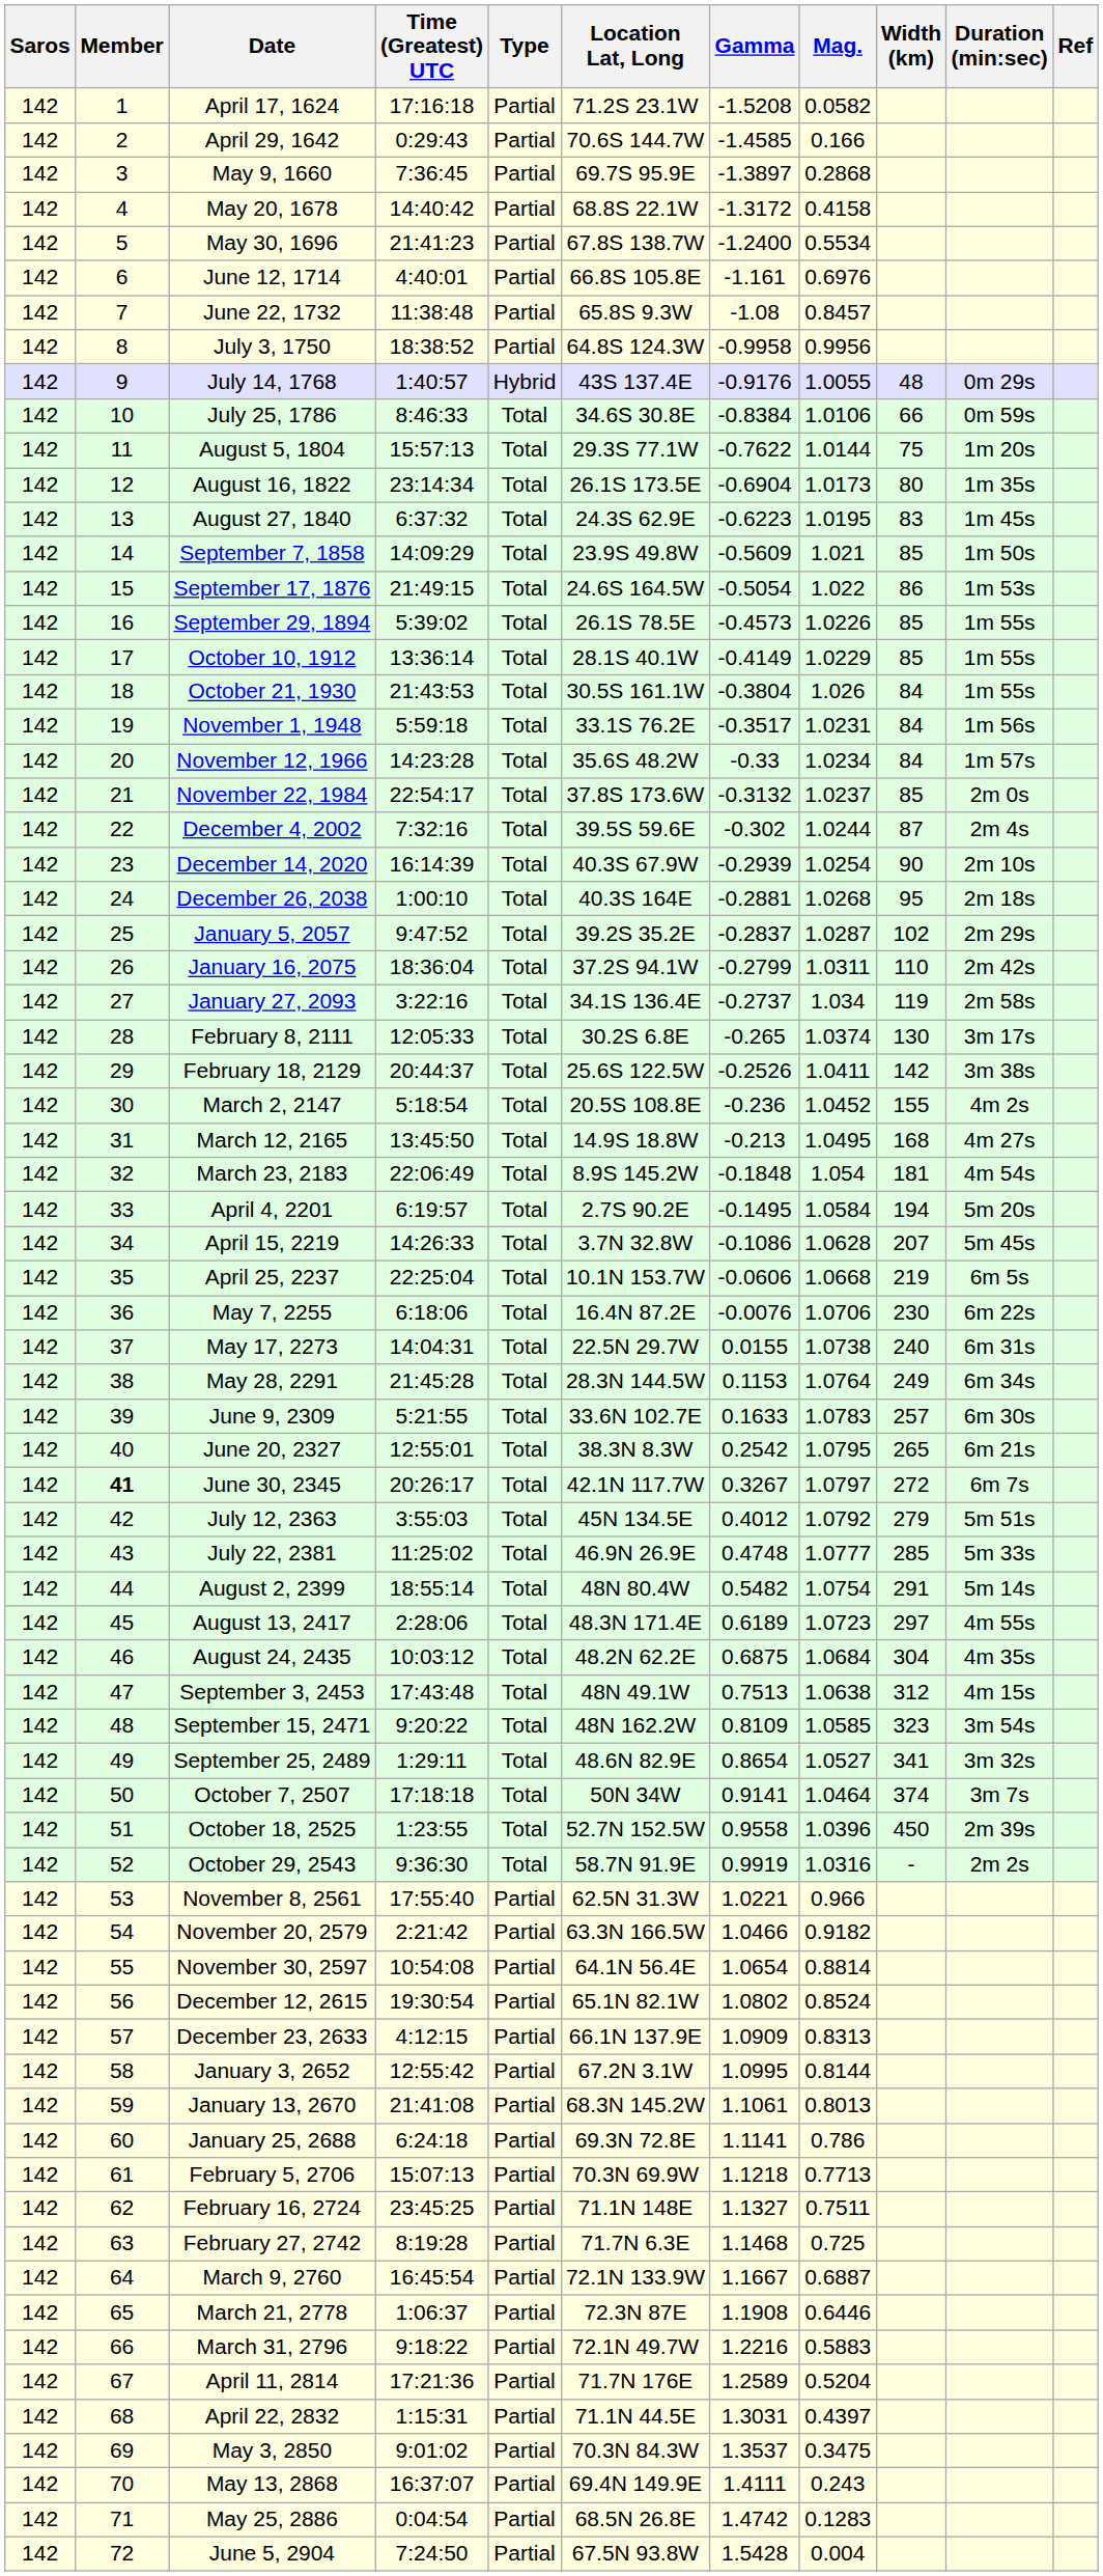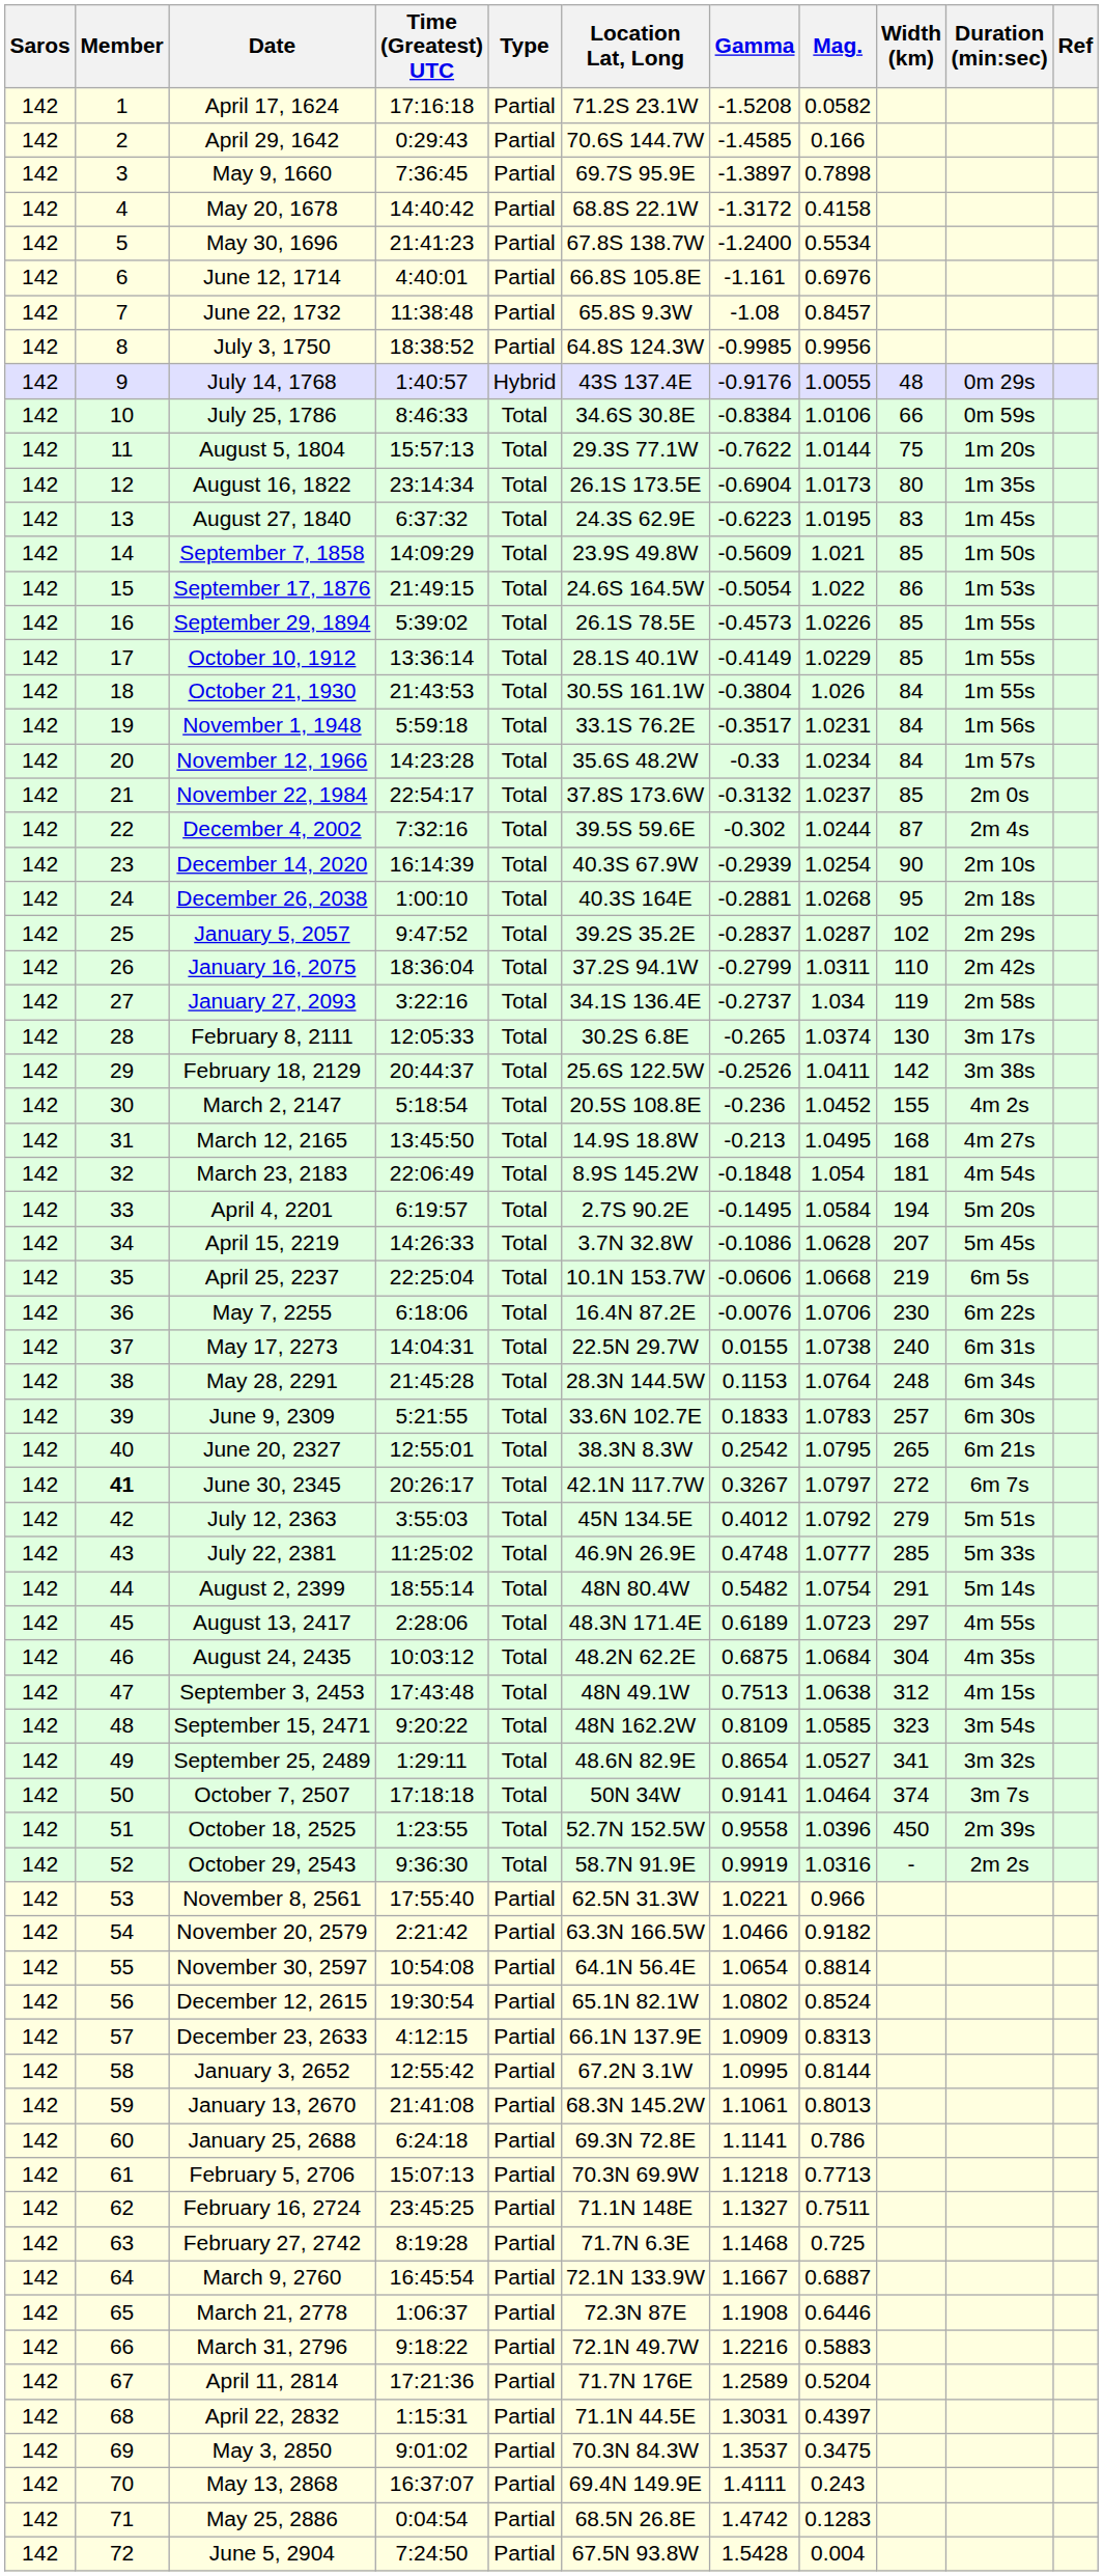May 9, 1660 | Mag.: 0.2868 -> 0.7898
July 3, 1750 | Gamma: -0.9958 -> -0.9985
May 28, 2291 | Width (km): 249 -> 248
June 9, 2309 | Gamma: 0.1633 -> 0.1833
